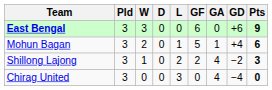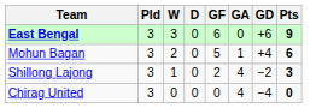- column: L | 0 | 1 | 2 | 3
